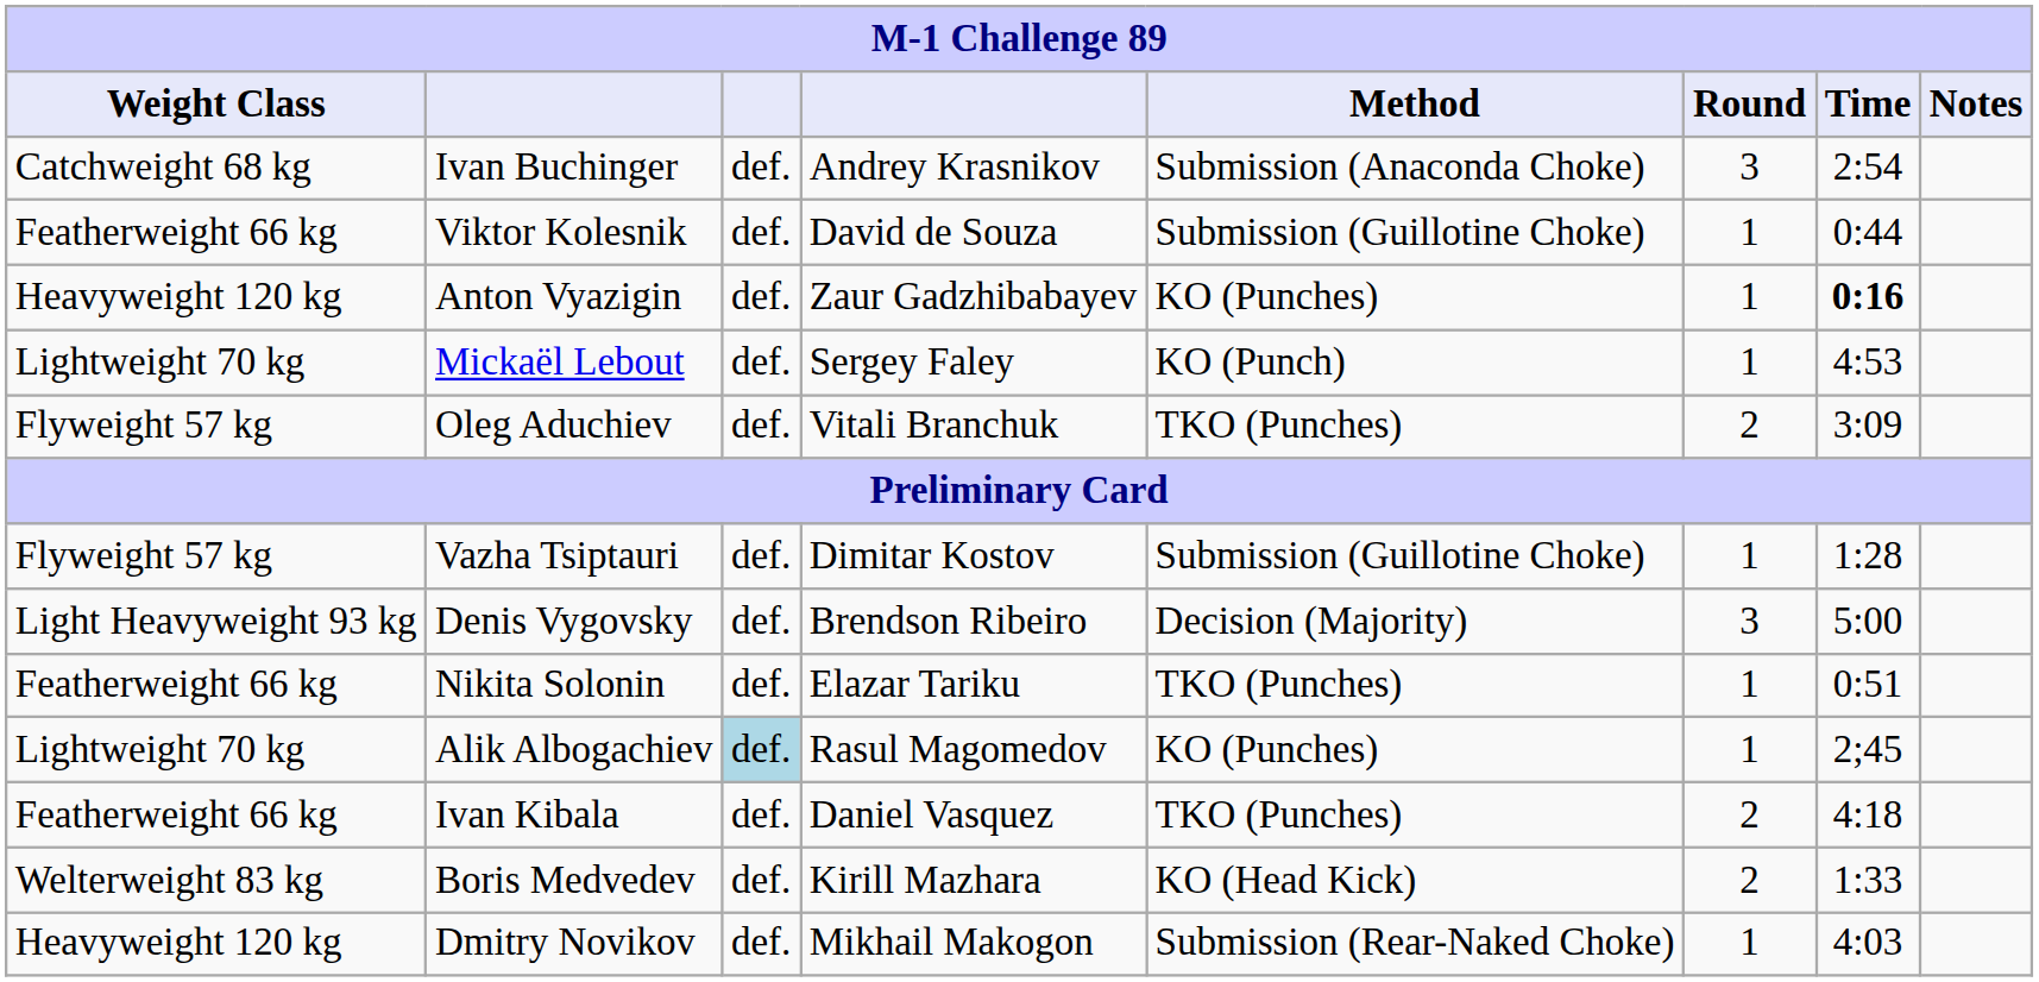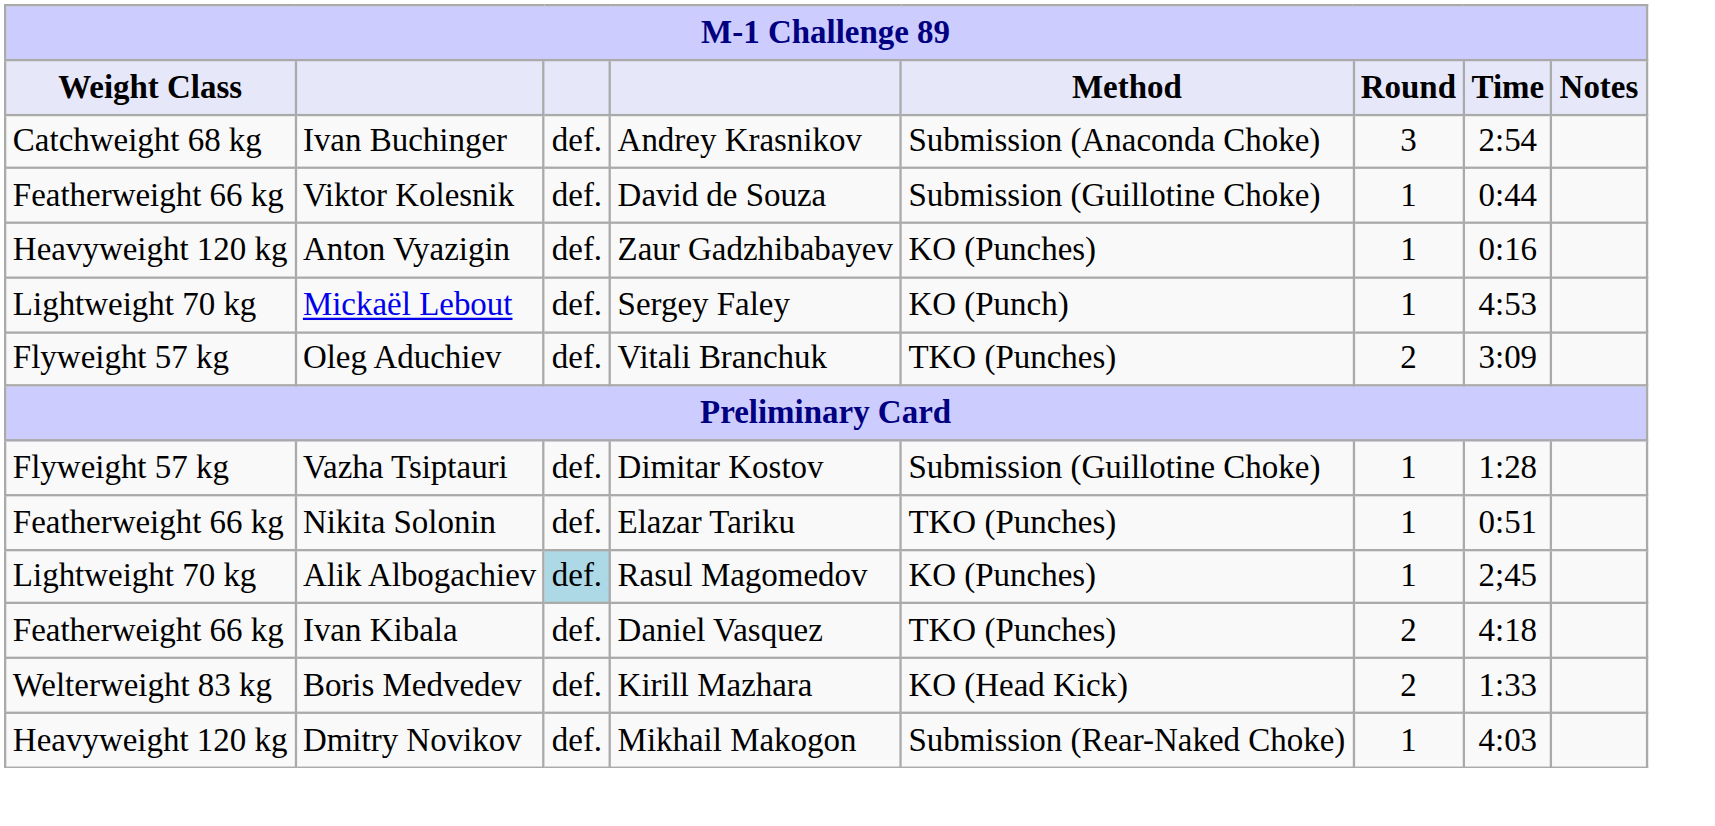Anton Vyazigin | Time: bold -> normal
- row: Light Heavyweight 93 kg | Denis Vygovsky | def. | Brendson Ribeiro | Decision (Majority) | 3 | 5:00
